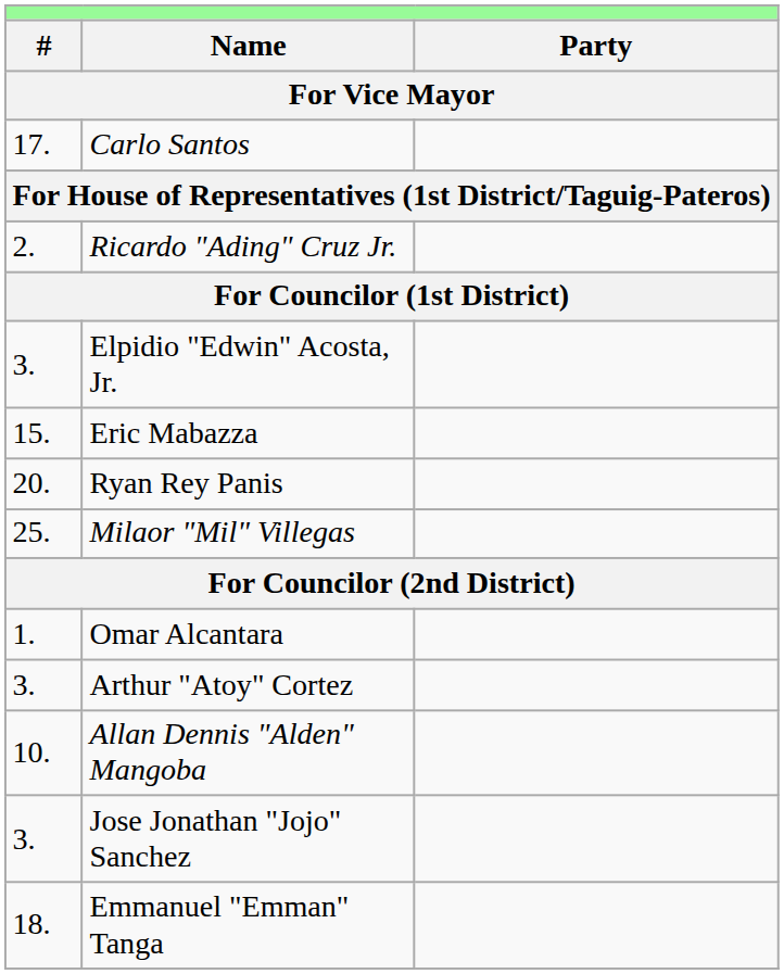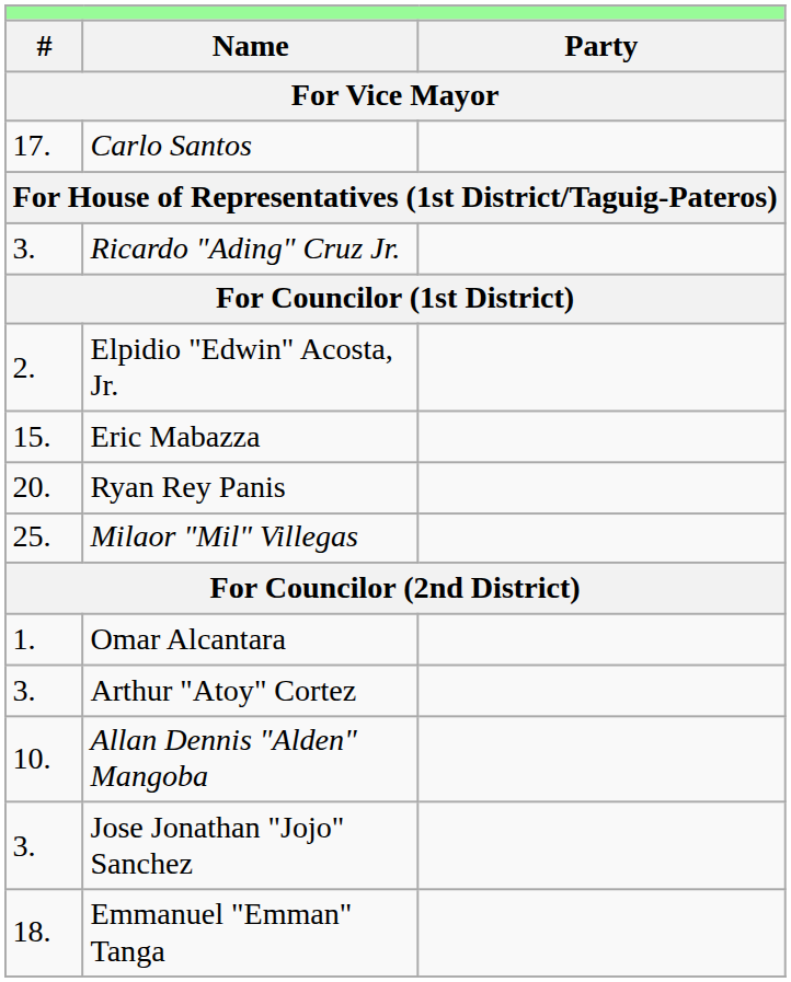Ricardo "Ading" Cruz Jr. | column 1: 2. -> 3.
Elpidio "Edwin" Acosta, Jr. | column 1: 3. -> 2.
